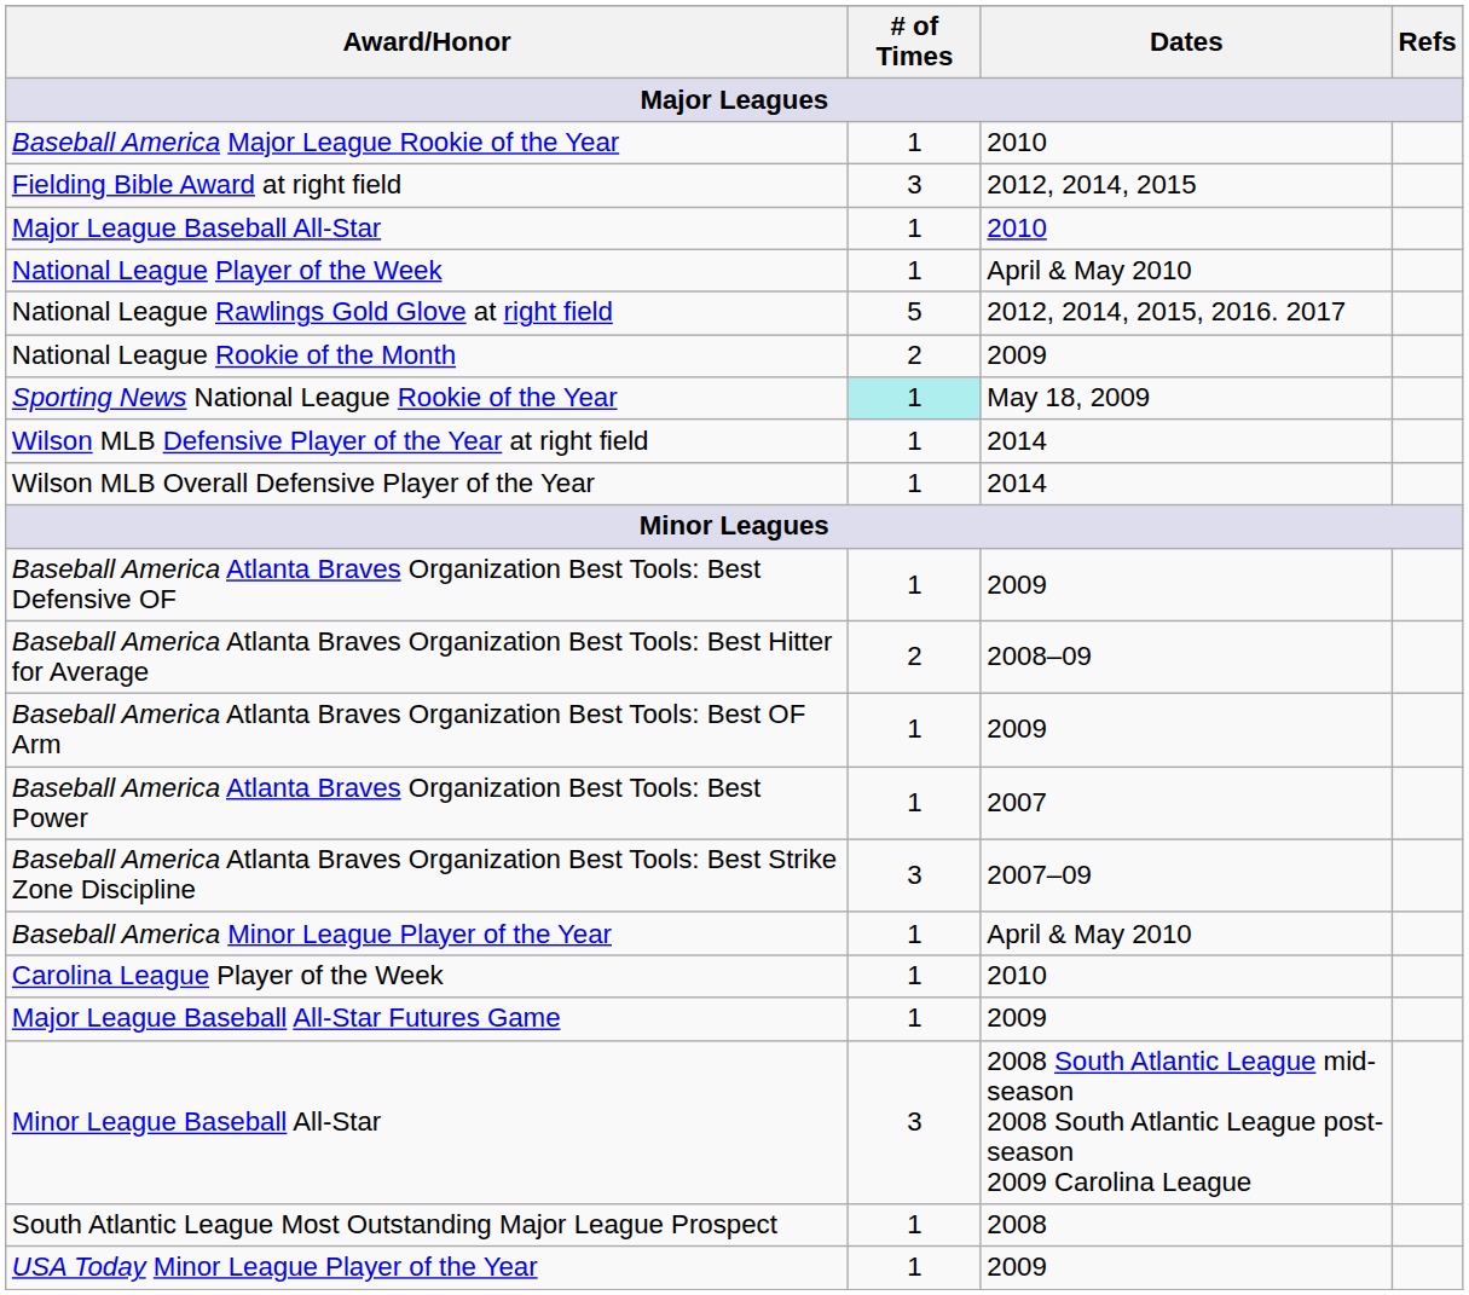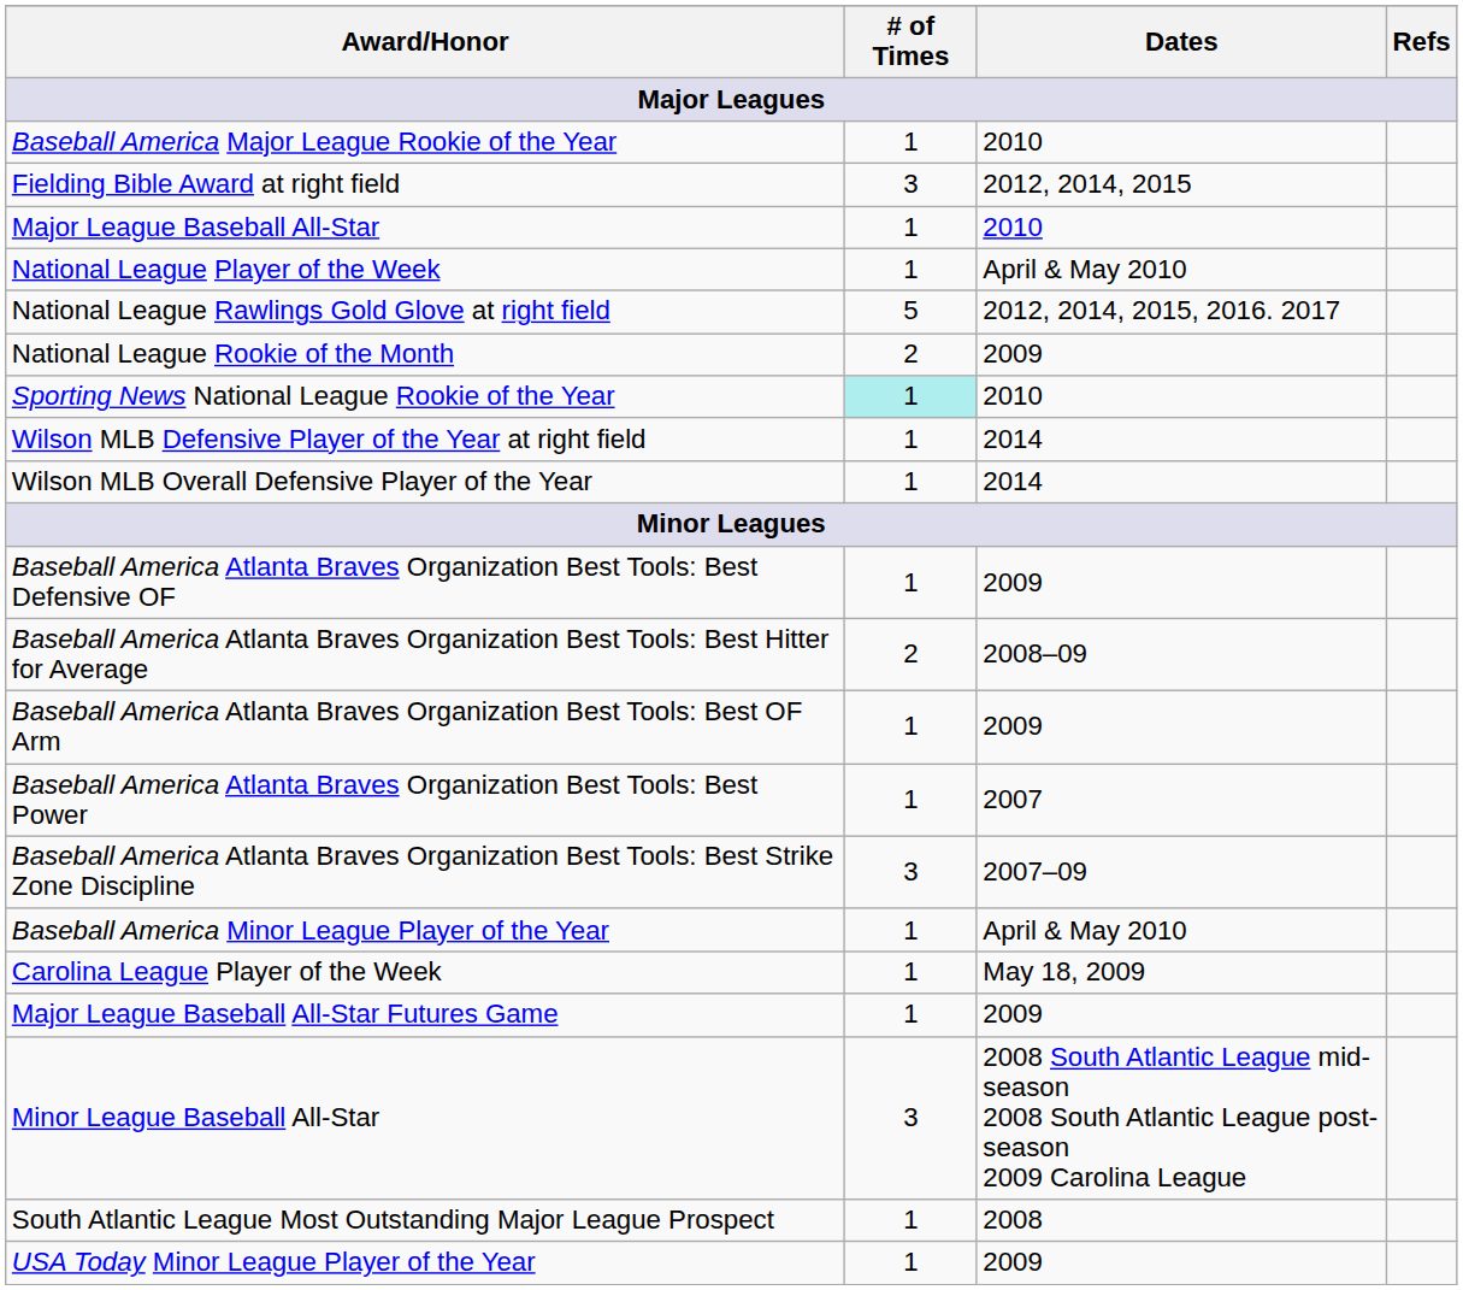Sporting News National League Rookie of the Year | Dates: May 18, 2009 -> 2010
Carolina League Player of the Week | Dates: 2010 -> May 18, 2009
